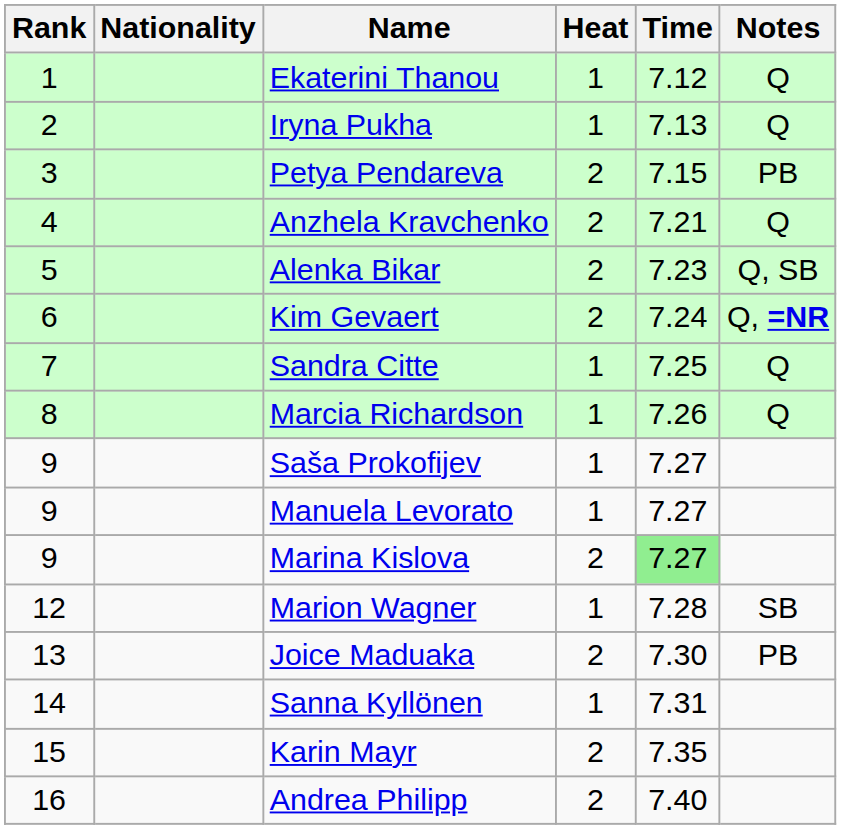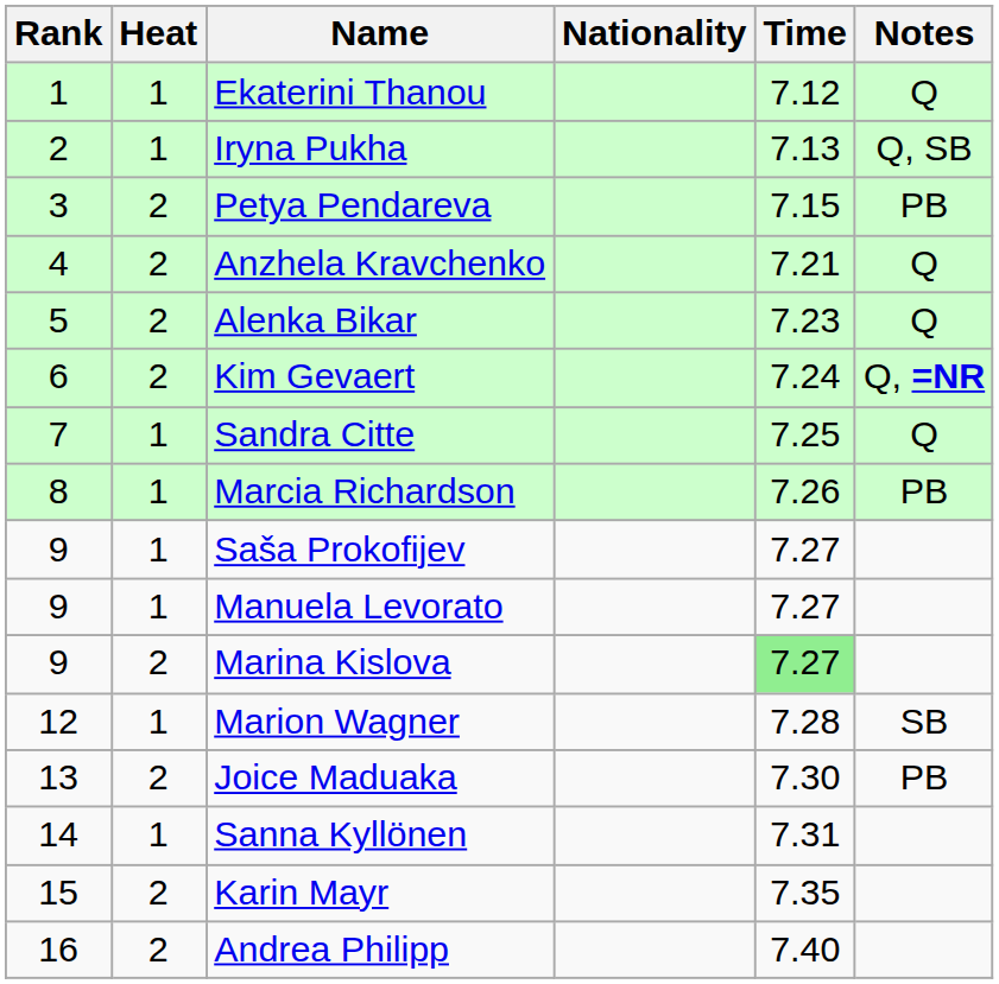columns swapped: Heat <-> Nationality
Iryna Pukha | Notes: Q -> Q, SB
Alenka Bikar | Notes: Q, SB -> Q
Marcia Richardson | Notes: Q -> PB
